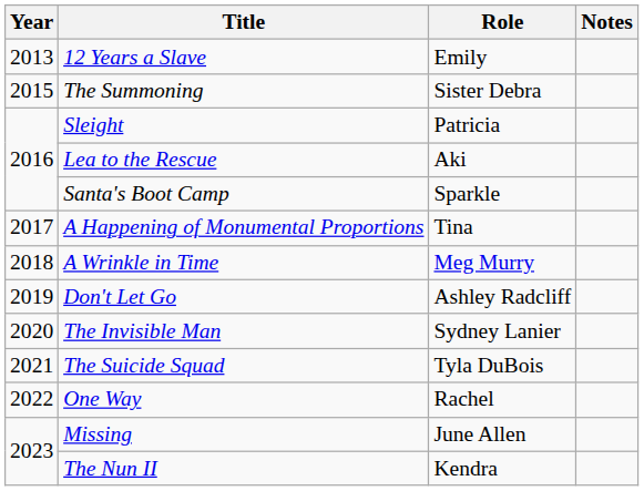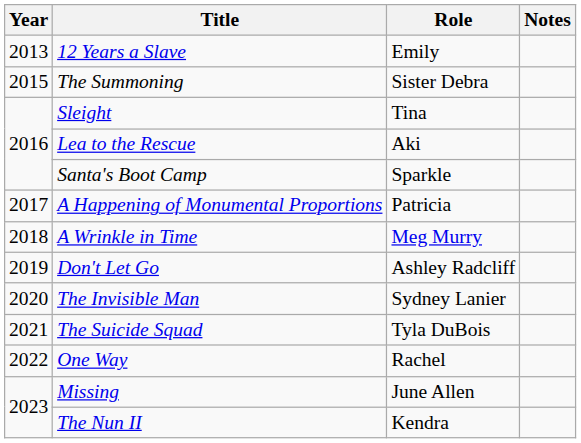Sleight | Role: Patricia -> Tina
A Happening of Monumental Proportions | Role: Tina -> Patricia
